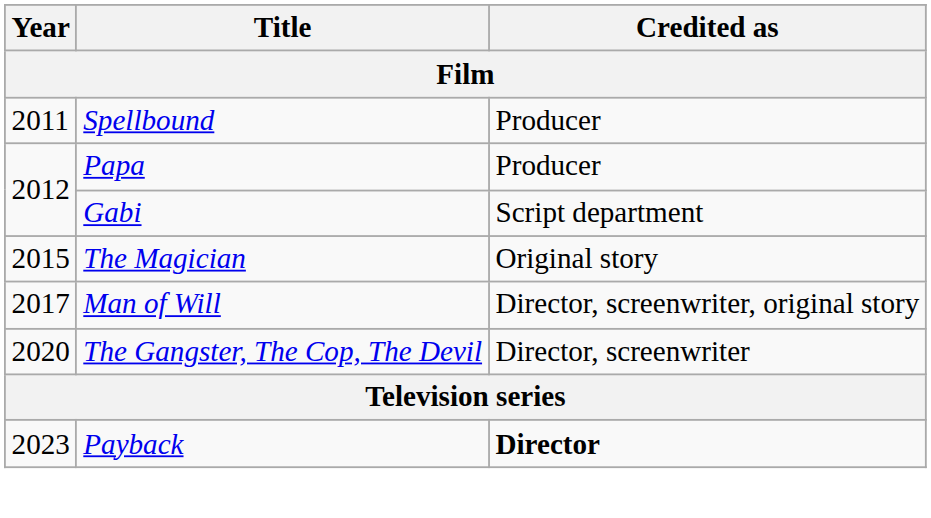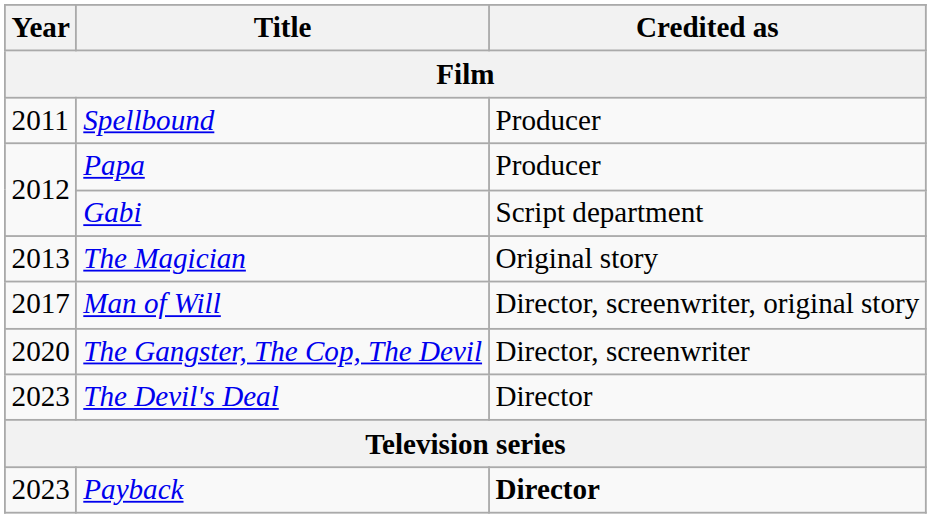The Magician | Year: 2015 -> 2013
+ row: 2023 | The Devil's Deal | Director
